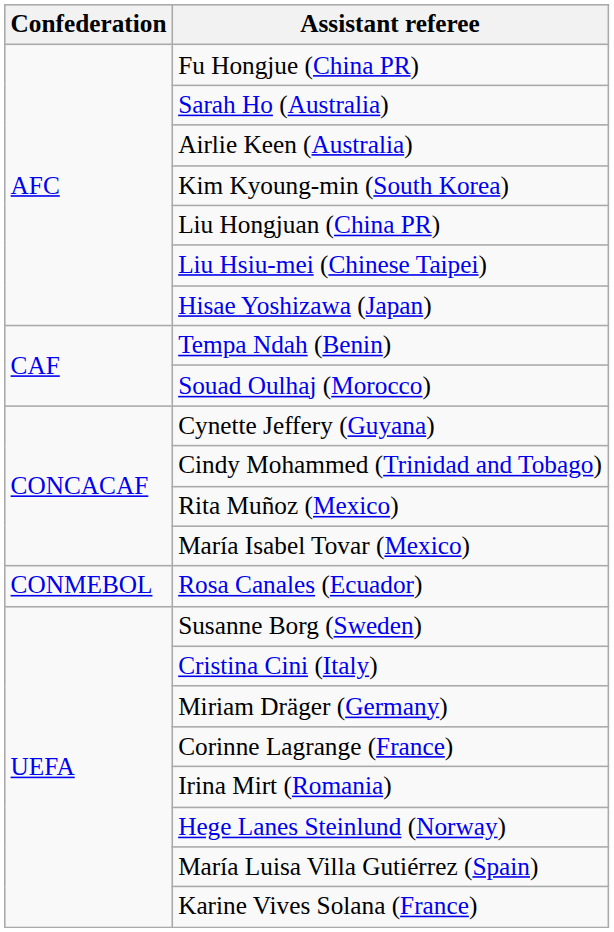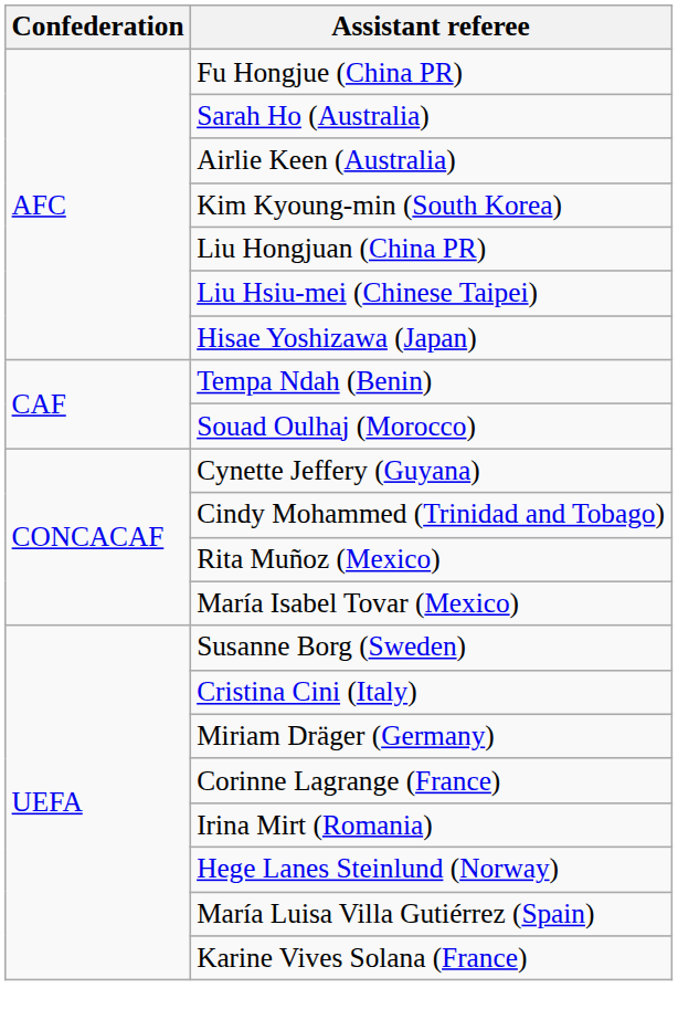- row: CONMEBOL | Rosa Canales (Ecuador)
